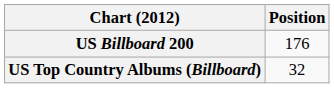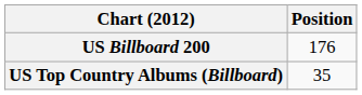US Top Country Albums (Billboard) | Position: 32 -> 35
